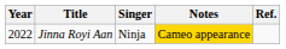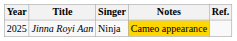Jinna Royi Aan | Year: 2022 -> 2025
